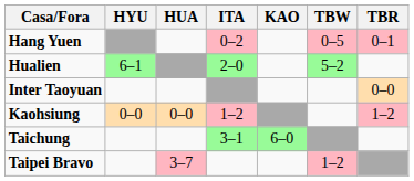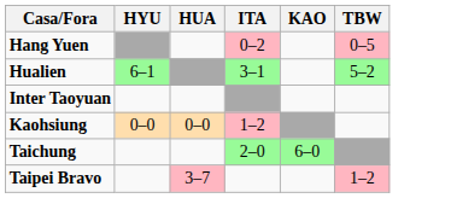- column: TBR | 0–1 | 0–0 | 1–2
Hualien | ITA: 2–0 -> 3–1
Taichung | ITA: 3–1 -> 2–0
